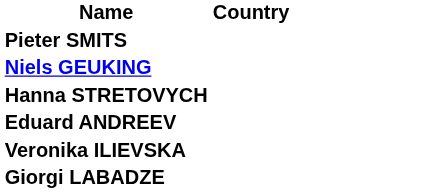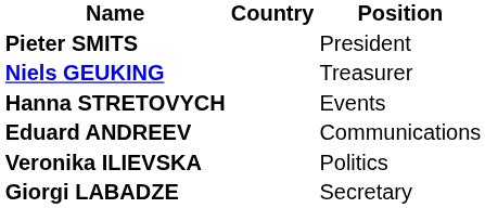+ column: Position | President | Treasurer | Events | Communications | Politics | Secretary
